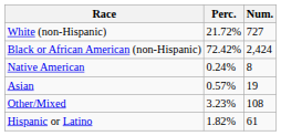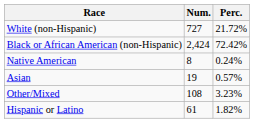columns swapped: Num. <-> Perc.
